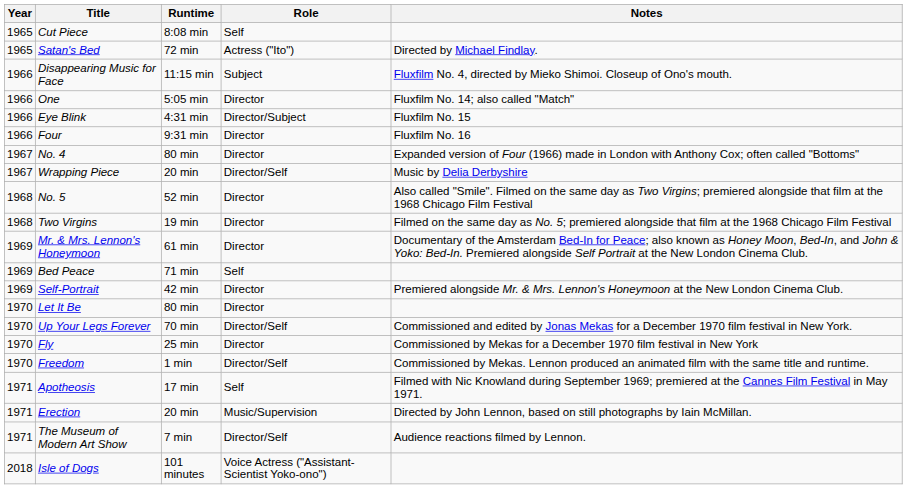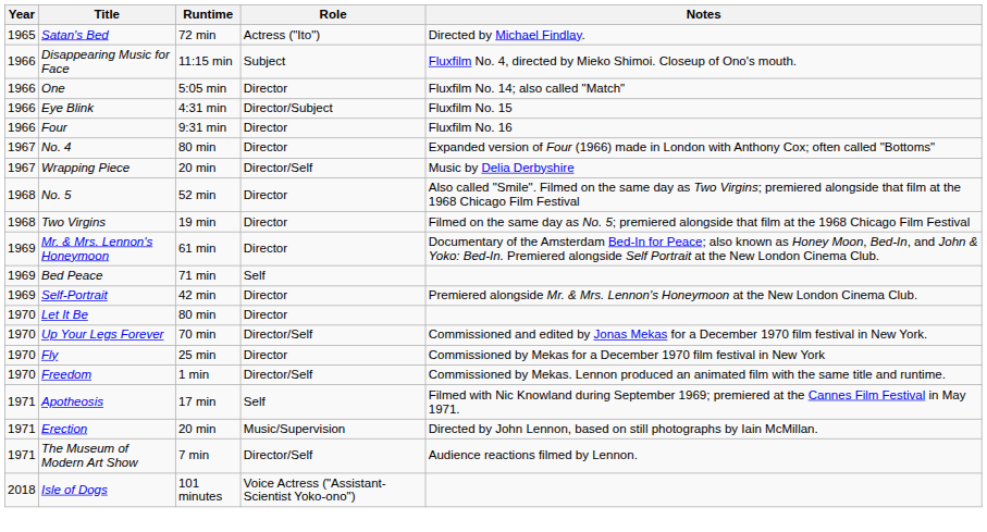- row: 1965 | Cut Piece | 8:08 min | Self
